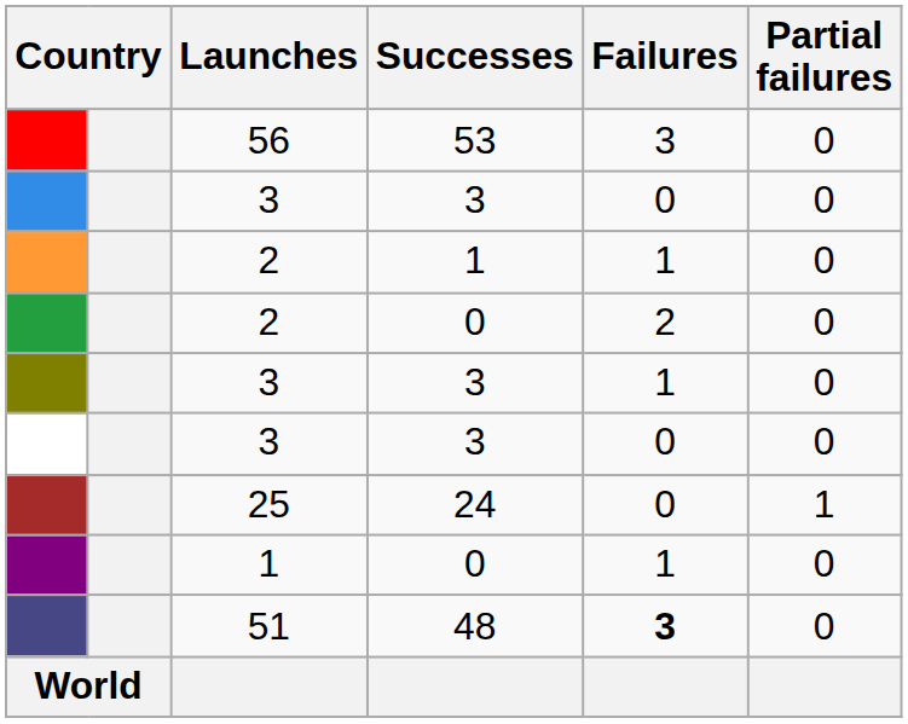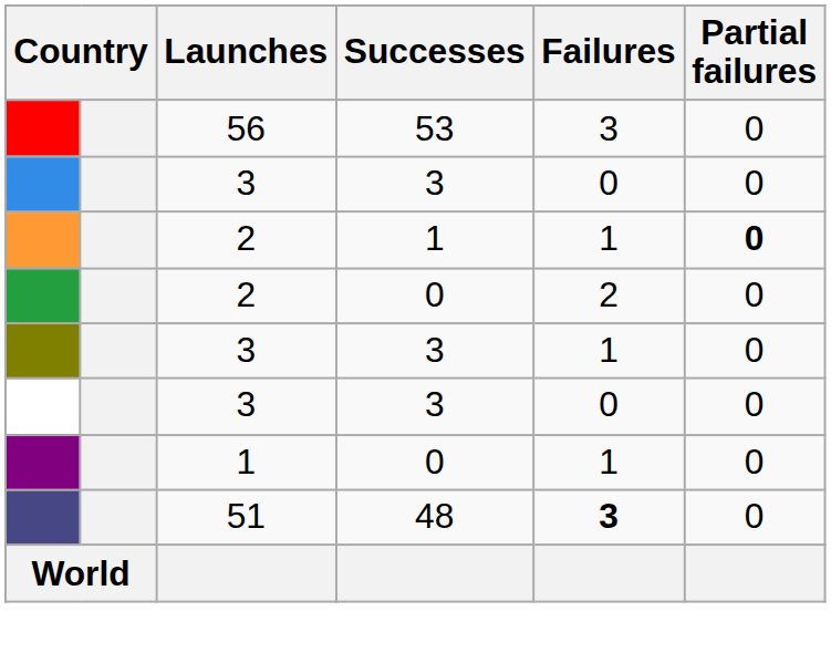2 / 1 | Partial failures: normal -> bold
- row: 25 | 24 | 0 | 1
